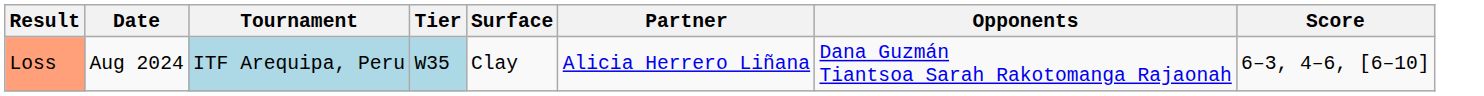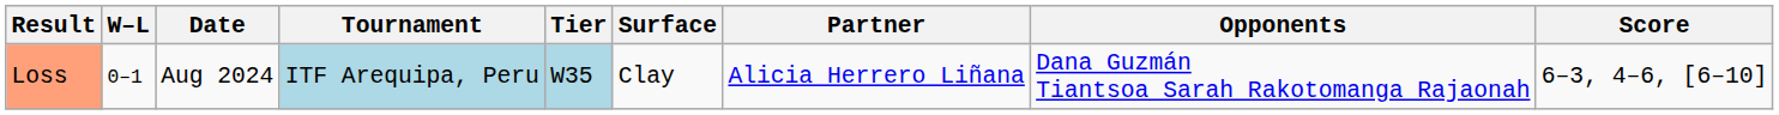+ column: W–L | 0–1
